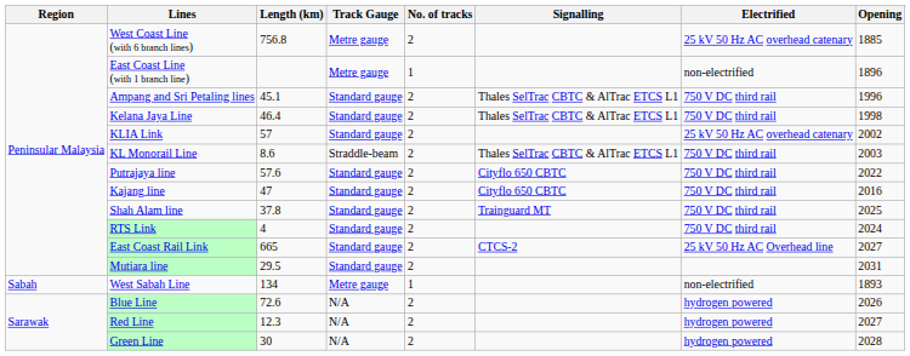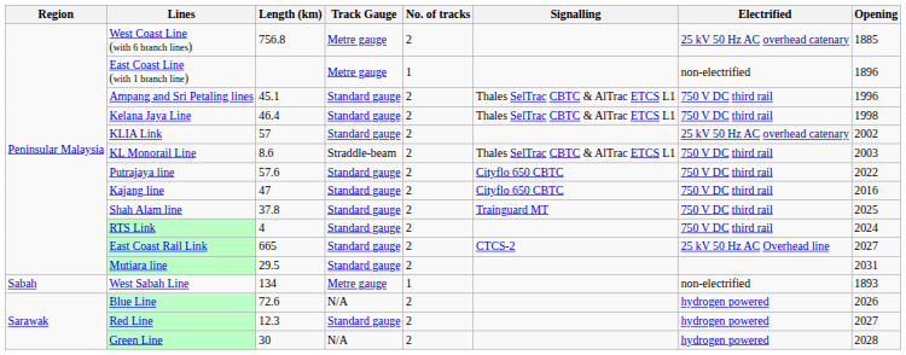Red Line | Track Gauge: N/A -> Standard gauge
